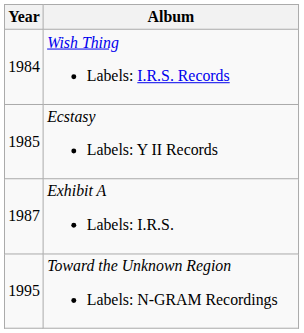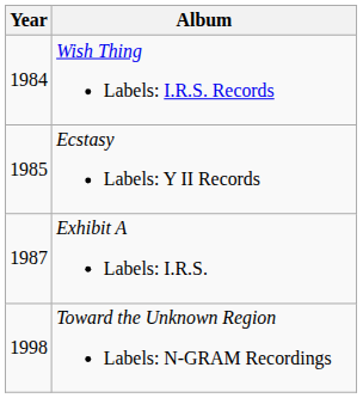Toward the Unknown Region Labels: N-GRAM Recordings | Year: 1995 -> 1998
